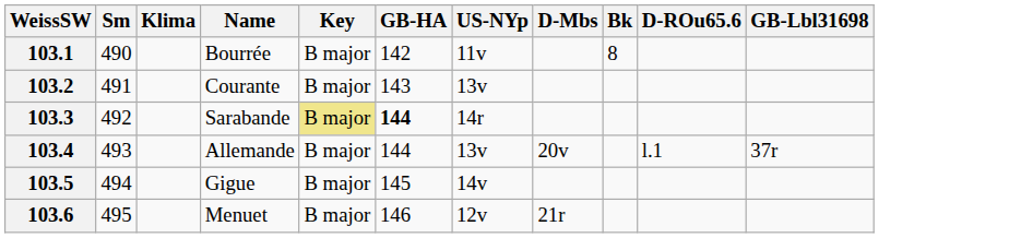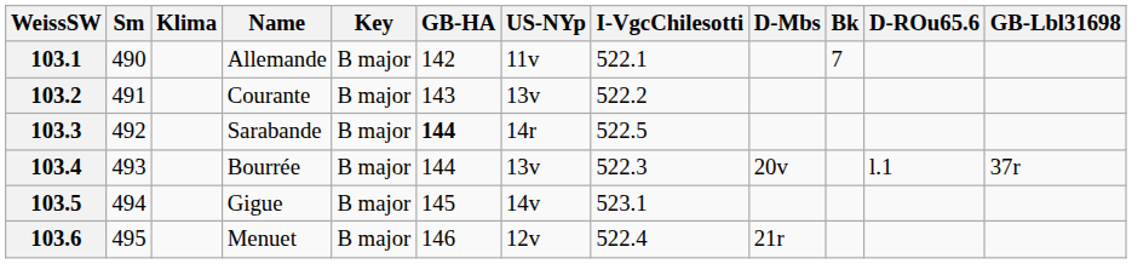+ column: I-VgcChilesotti | 522.1 | 522.2 | 522.5 | 522.3 | 523.1 | 522.4
103.1 | Name: Bourrée -> Allemande
103.1 | Bk: 8 -> 7
103.3 | Key: khaki background -> no background
103.4 | Name: Allemande -> Bourrée
